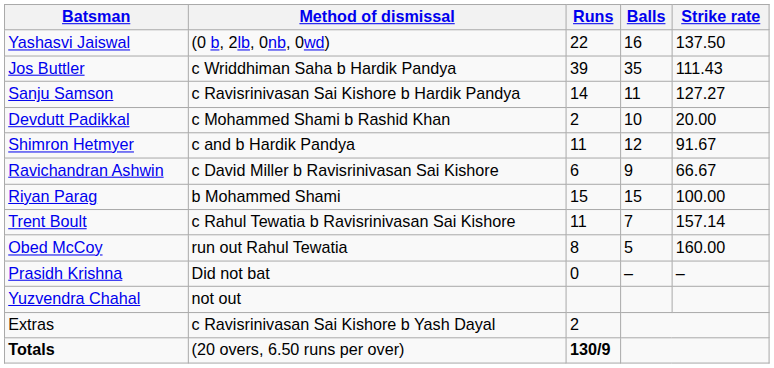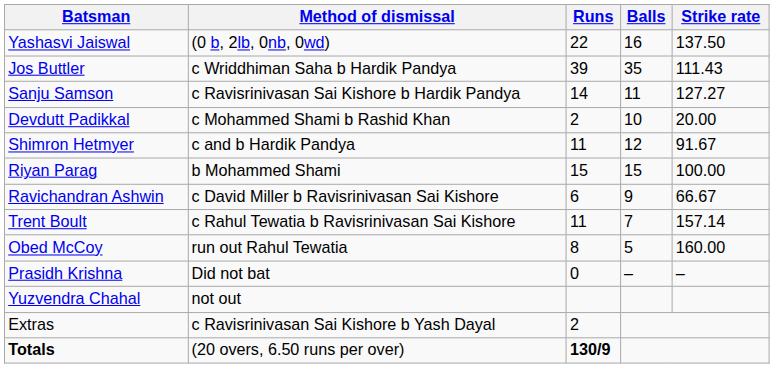rows swapped: Ravichandran Ashwin <-> Riyan Parag
